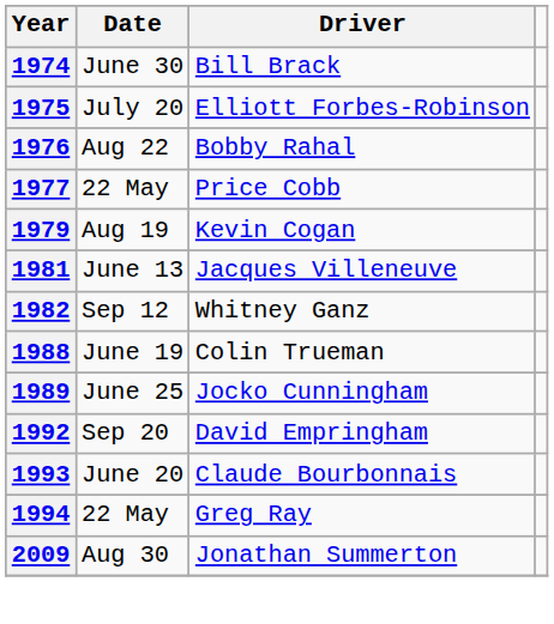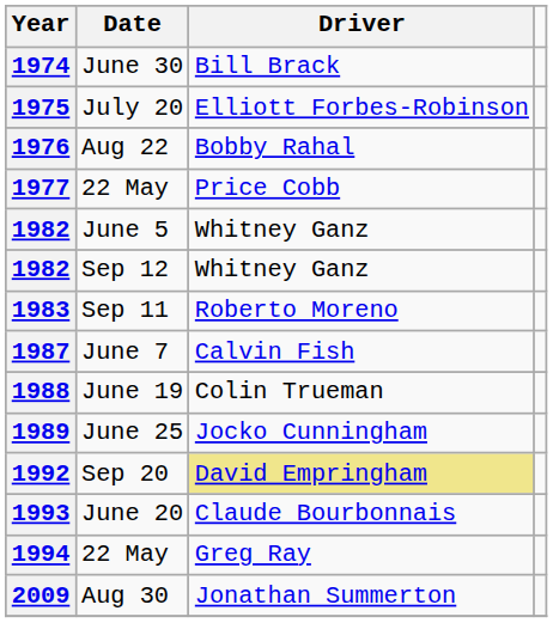- row: 1979 | Aug 19 | Kevin Cogan
- row: 1981 | June 13 | Jacques Villeneuve
+ row: 1982 | June 5 | Whitney Ganz
+ row: 1983 | Sep 11 | Roberto Moreno
+ row: 1987 | June 7 | Calvin Fish
1992 | Driver: no background -> khaki background
